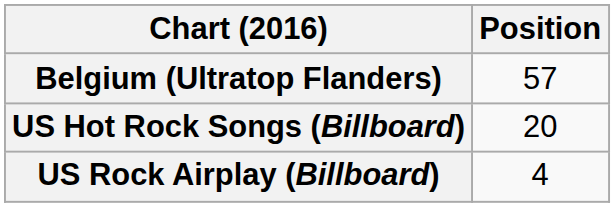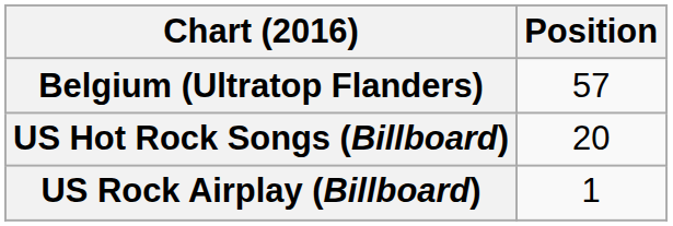US Rock Airplay (Billboard) | Position: 4 -> 1
